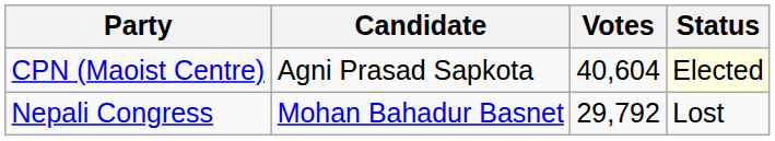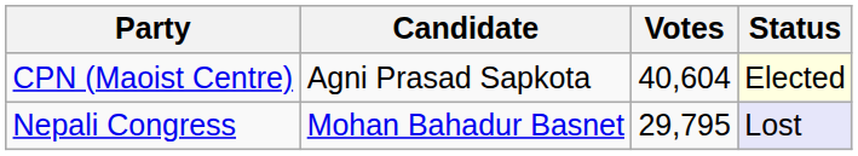Nepali Congress | Votes: 29,792 -> 29,795
Nepali Congress | Status: no background -> lavender background
